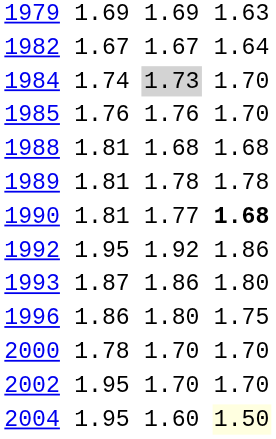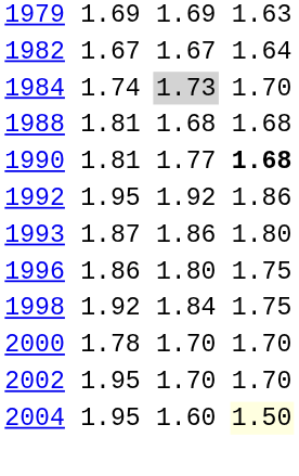- row: 1985 | 1.76 | 1.76 | 1.70
- row: 1989 | 1.81 | 1.78 | 1.78
+ row: 1998 | 1.92 | 1.84 | 1.75
